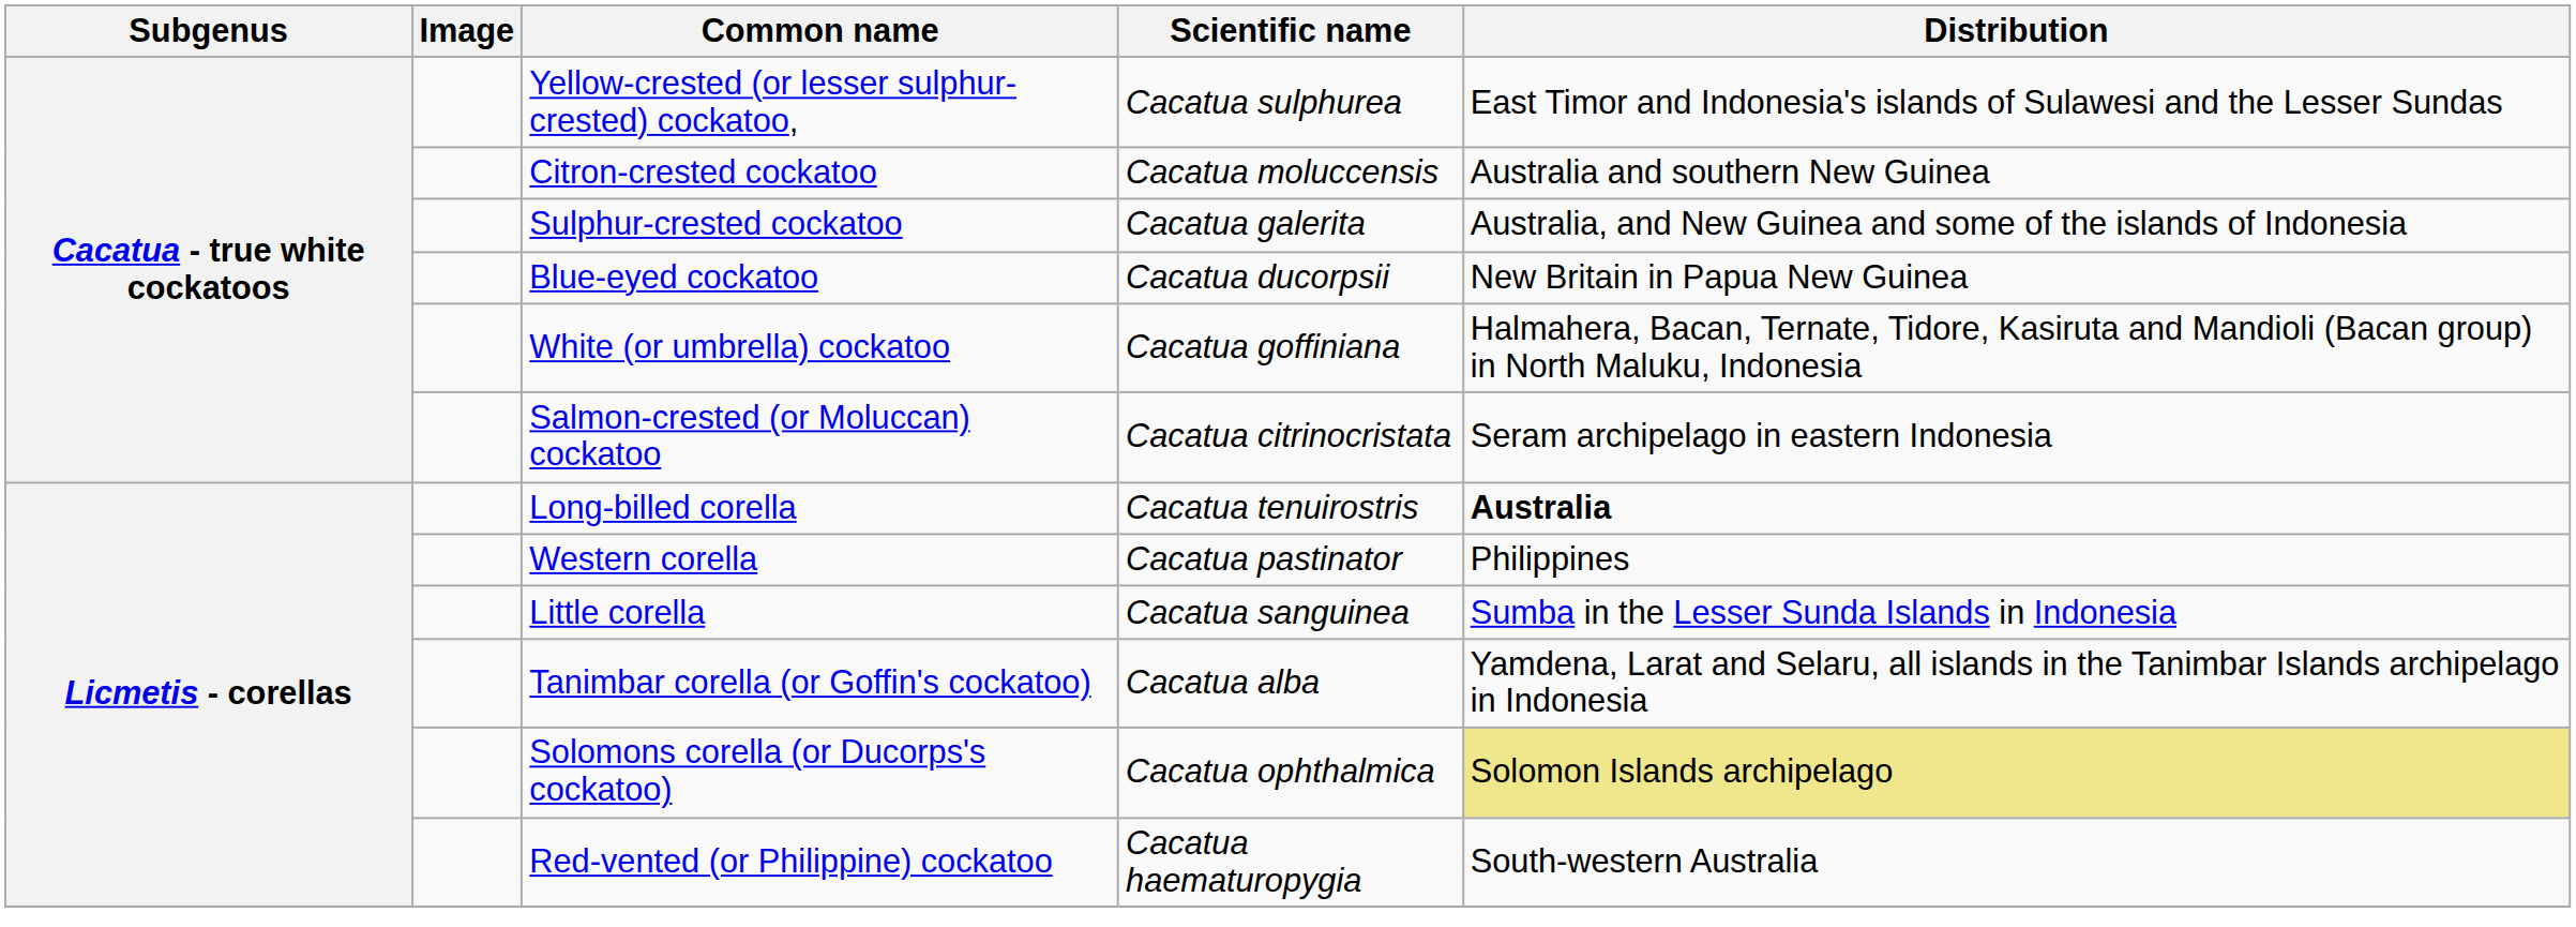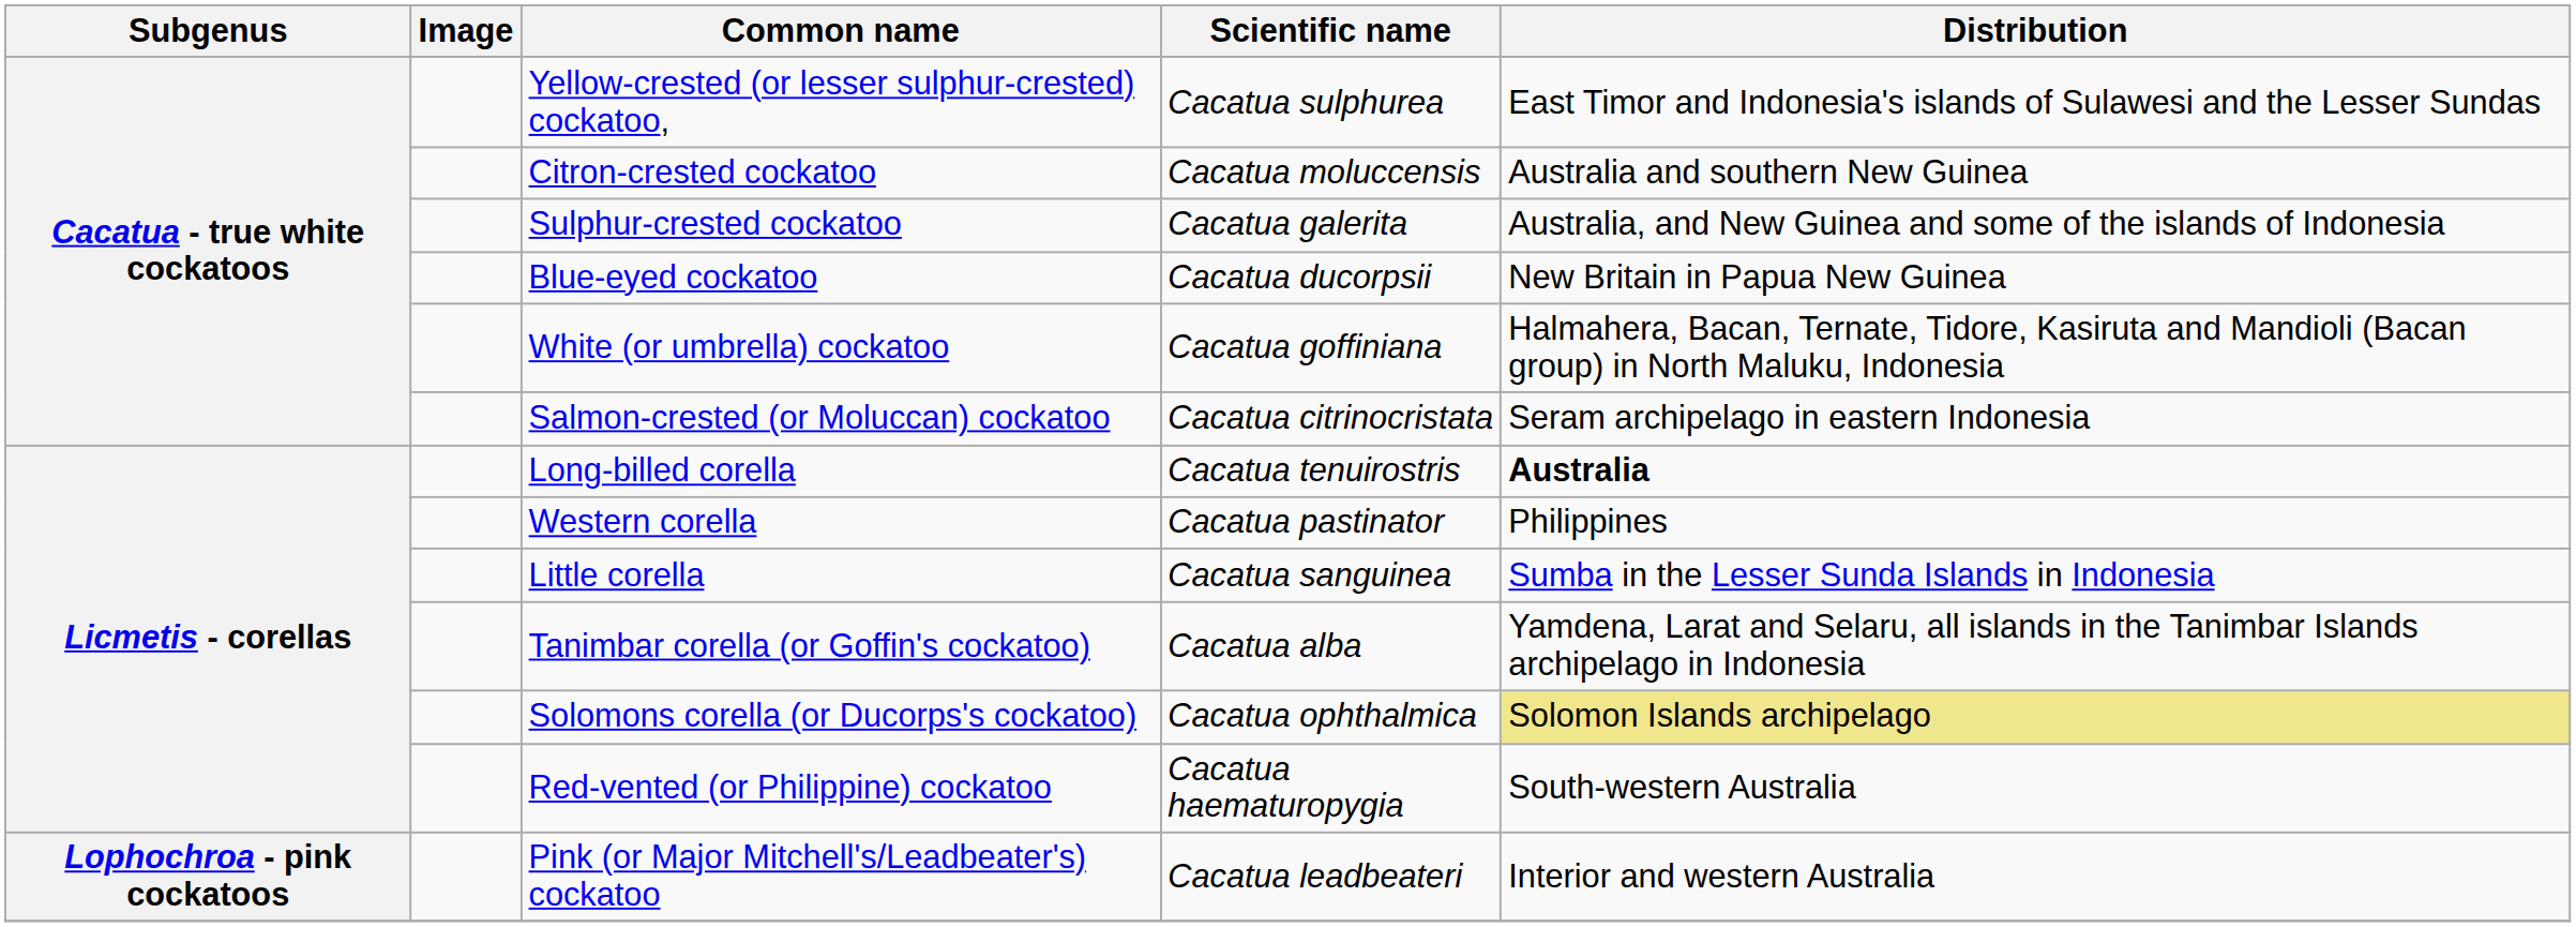+ row: Lophochroa - pink cockatoos | Pink (or Major Mitchell's/Leadbeater's) cockatoo | Cacatua leadbeateri | Interior and western Australia
